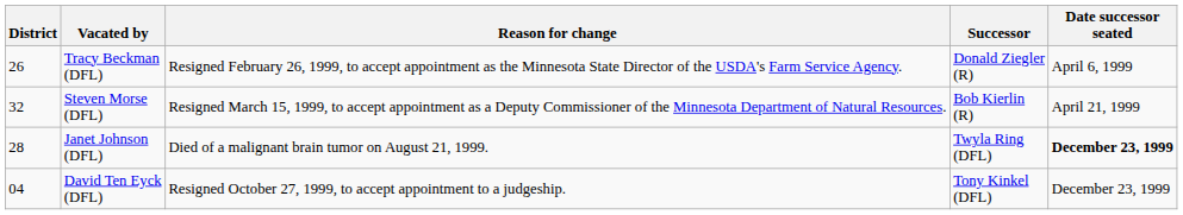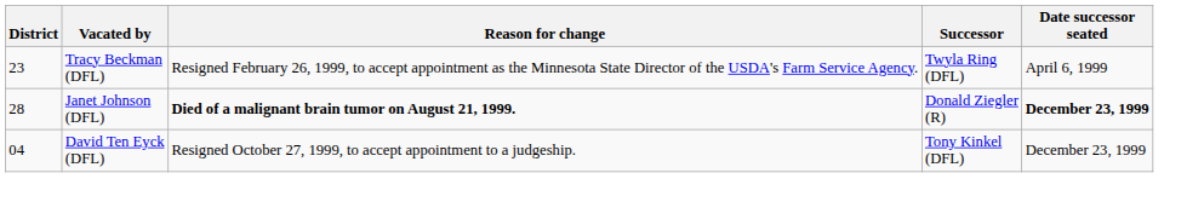Tracy Beckman (DFL) | District: 26 -> 23
Tracy Beckman (DFL) | Successor: Donald Ziegler (R) -> Twyla Ring (DFL)
- row: 32 | Steven Morse (DFL) | Resigned March 15, 1999, to accept appointment as a Deputy Commissioner of the Minnesota Department of Natural Resources. | Bob Kierlin (R) | April 21, 1999
Janet Johnson (DFL) | Reason for change: normal -> bold
Janet Johnson (DFL) | Successor: Twyla Ring (DFL) -> Donald Ziegler (R)
